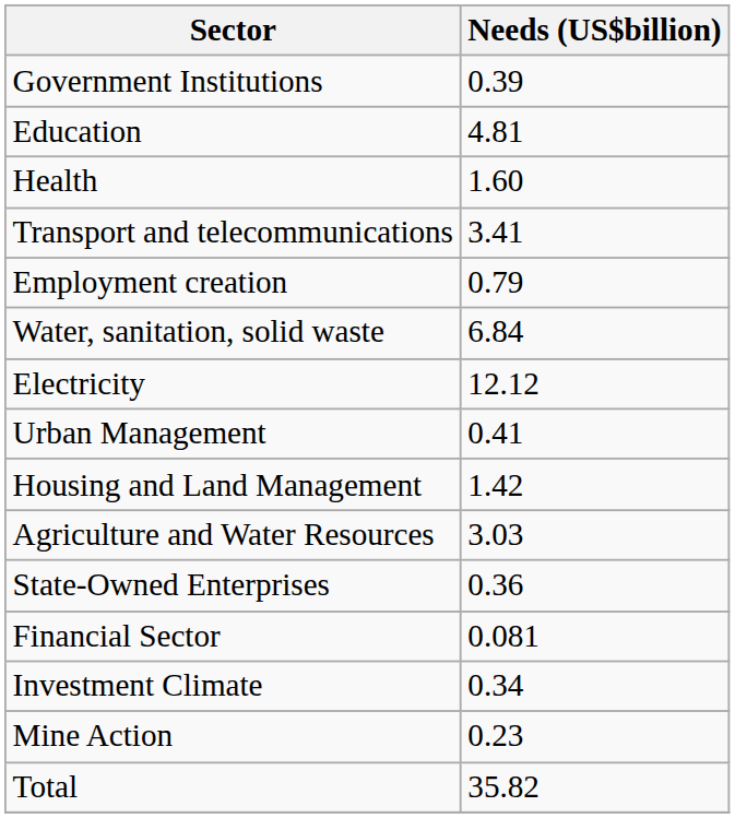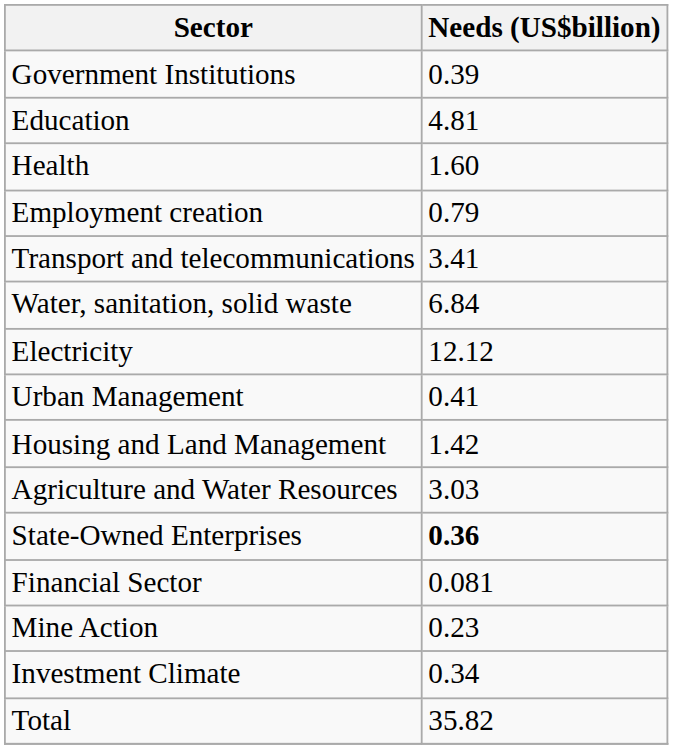rows swapped: Employment creation <-> Transport and telecommunications
State-Owned Enterprises | Needs (US$billion): normal -> bold
rows swapped: Investment Climate <-> Mine Action
